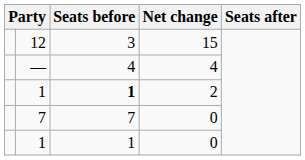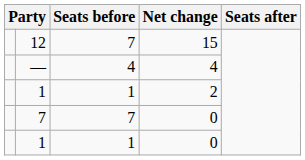12 | Seats before: 3 -> 7
1 / 2 | Seats before: bold -> normal
